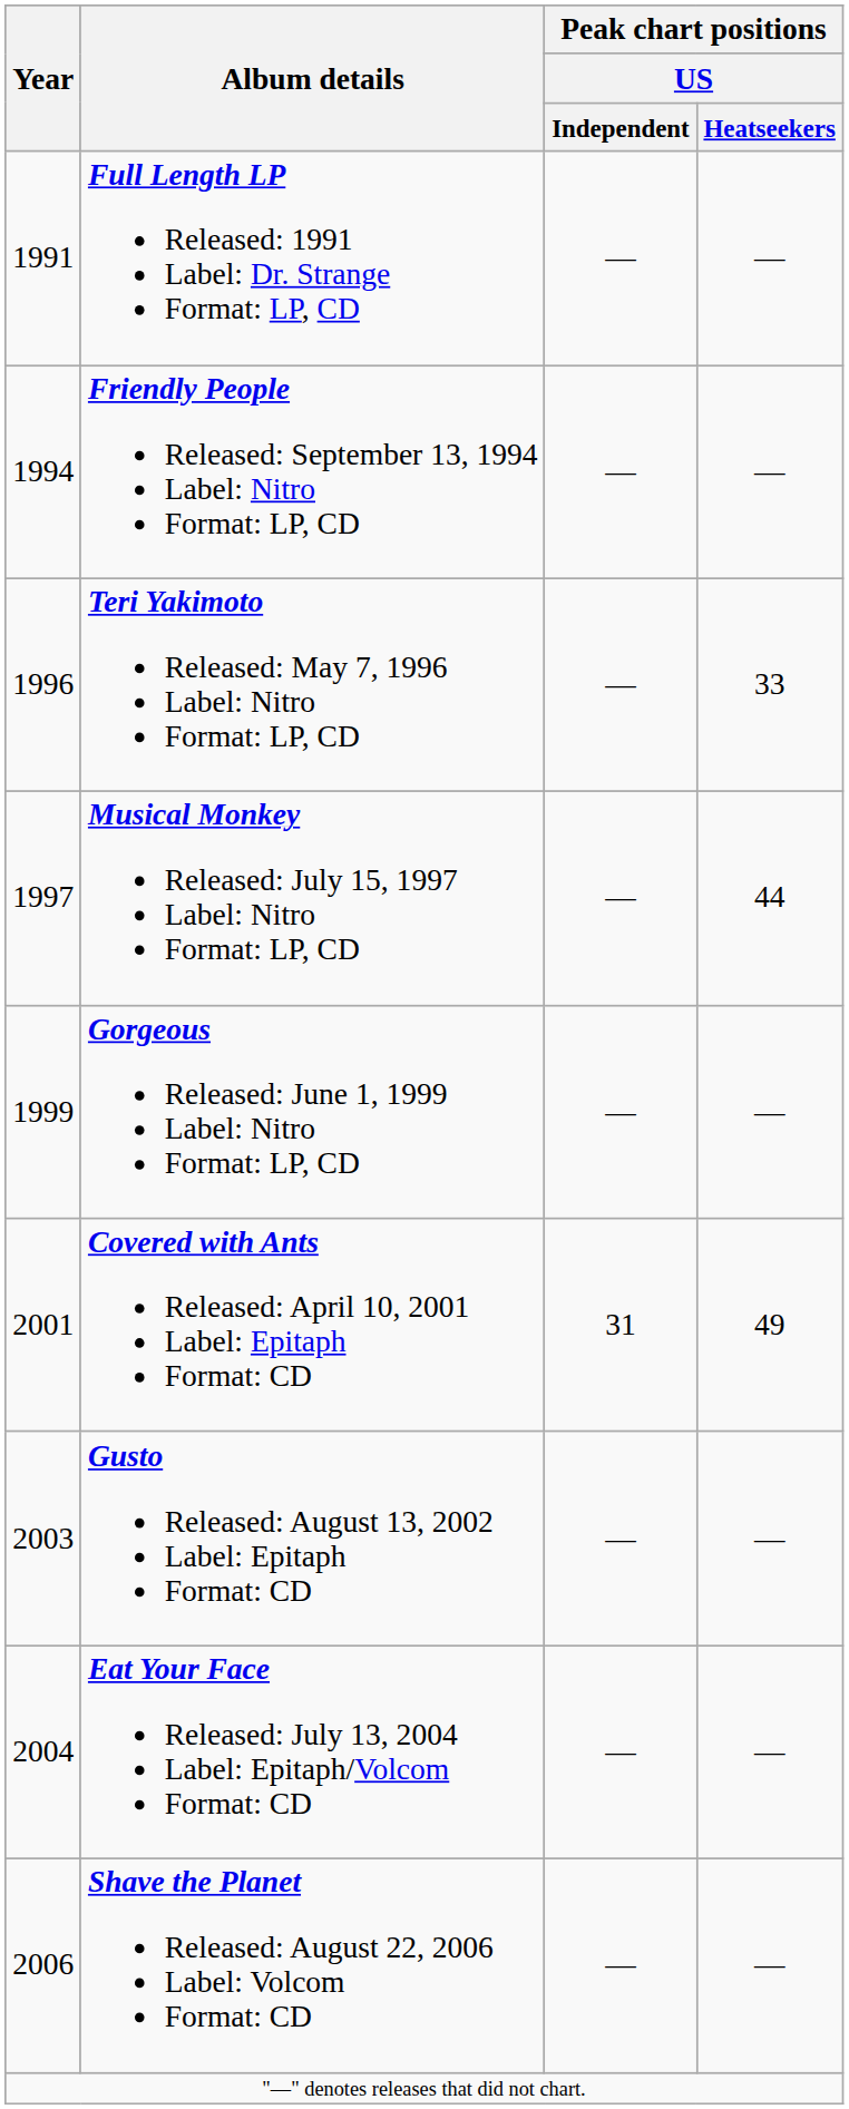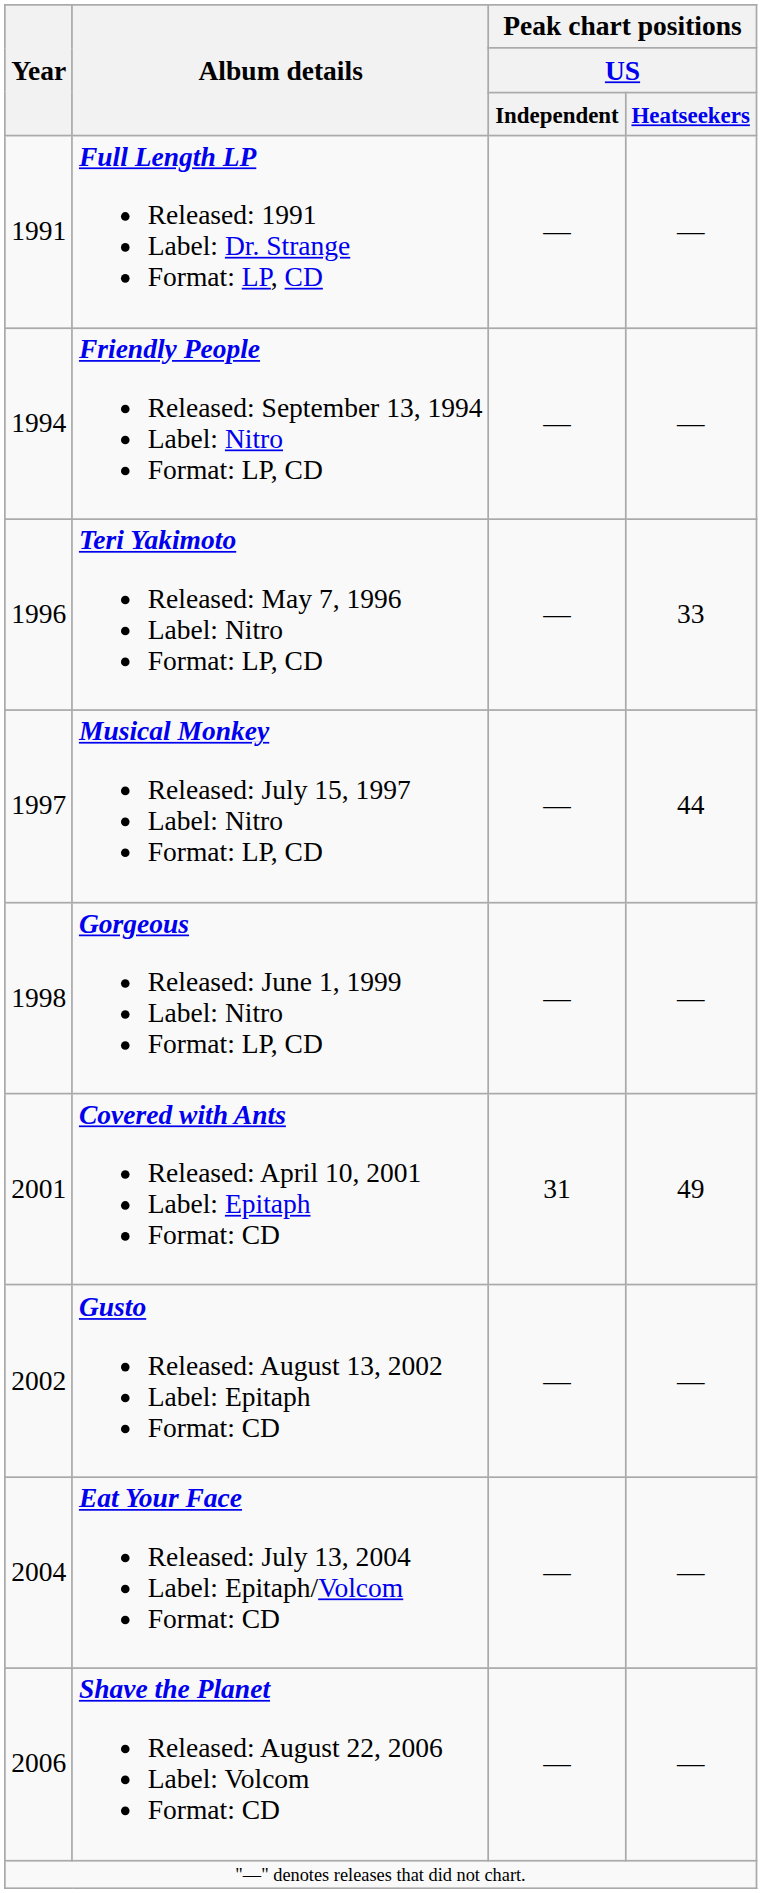Gorgeous Released: June 1, 1999 Label: Nitro Format: LP, CD | Year: 1999 -> 1998
Gusto Released: August 13, 2002 Label: Epitaph Format: CD | Year: 2003 -> 2002
